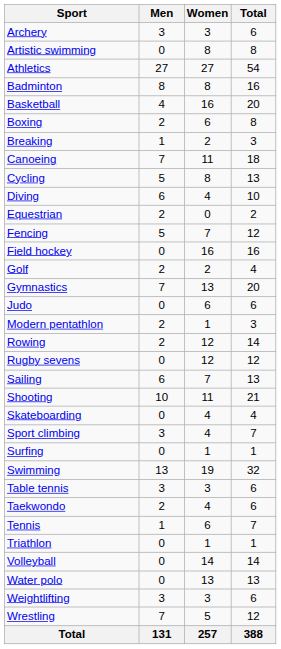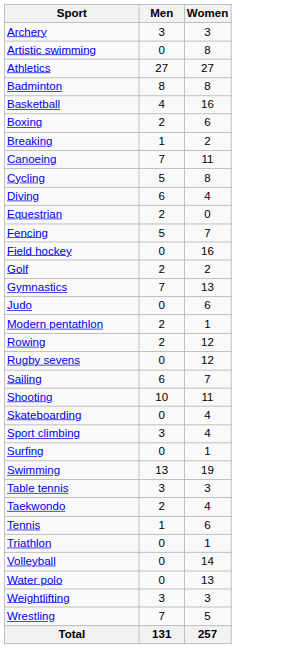- column: Total | 6 | 8 | 54 | 16 | 20 | 8 | 3 | 18 | 13 | 10 | 2 | 12 | 16 | 4 | 20 | 6 | 3 | 14 | 12 | 13 | 21 | 4 | 7 | 1 | 32 | 6 | 6 | 7 | 1 | 14 | 13 | 6 | 12 | 388
